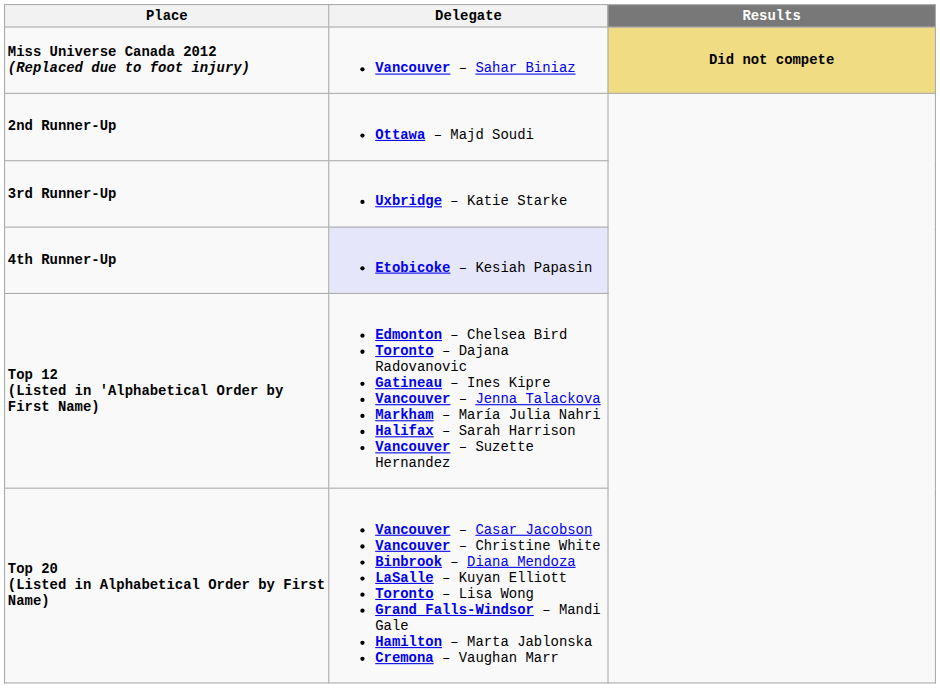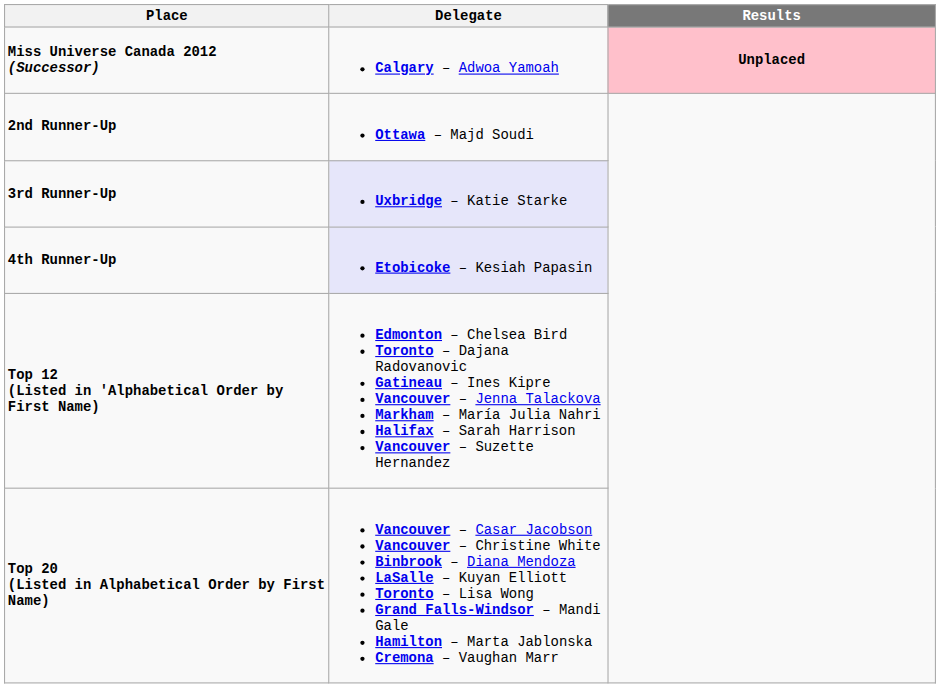- row: Miss Universe Canada 2012 (Replaced due to foot injury) | Vancouver – Sahar Biniaz | Did not compete
+ row: Miss Universe Canada 2012 (Successor) | Calgary – Adwoa Yamoah | Unplaced
3rd Runner-Up | Delegate: no background -> lavender background
